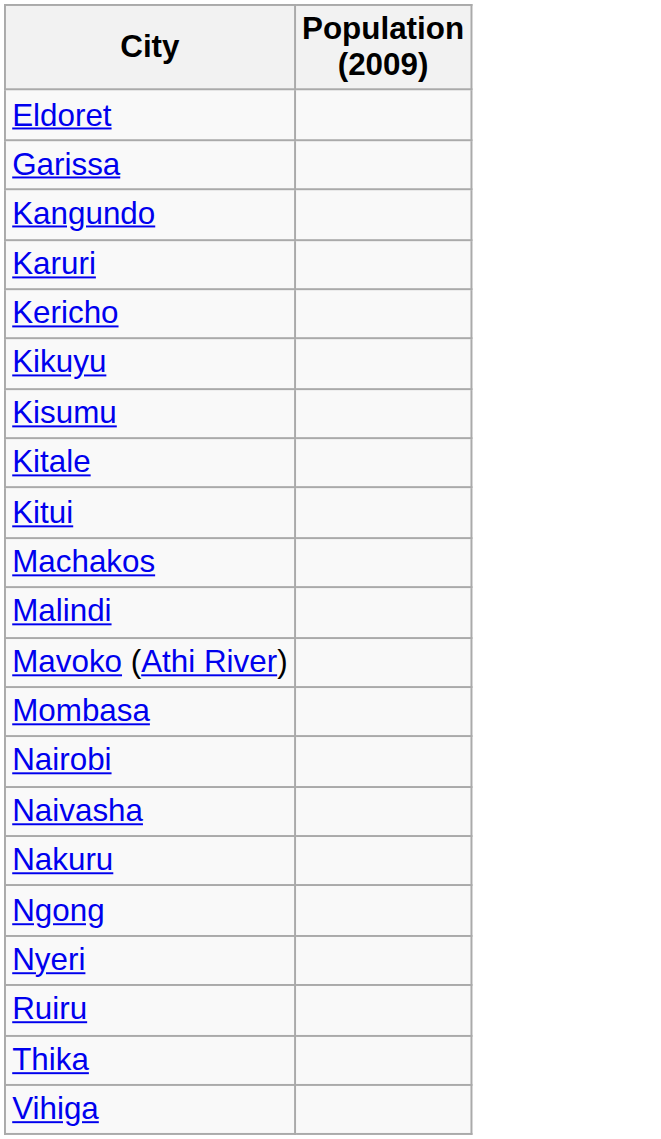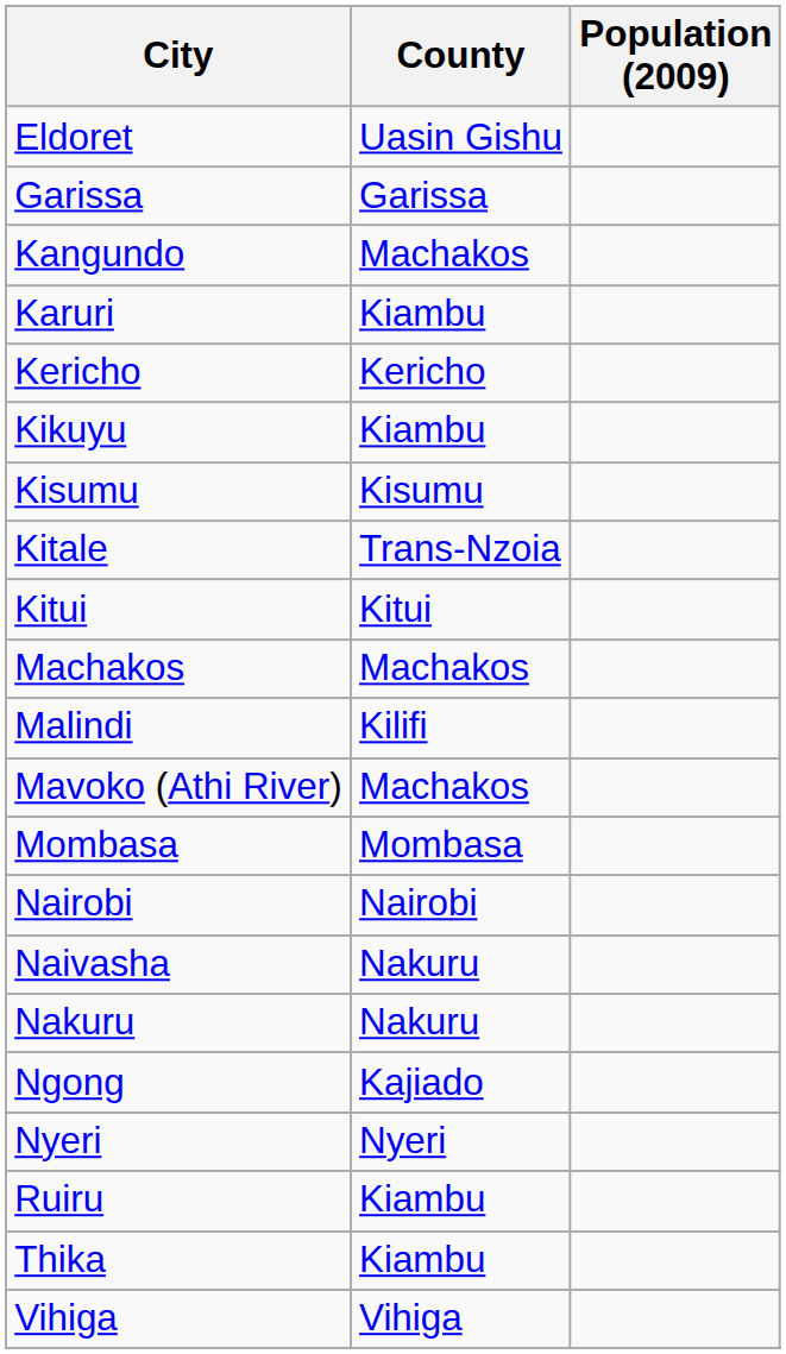+ column: County | Uasin Gishu | Garissa | Machakos | Kiambu | Kericho | Kiambu | Kisumu | Trans-Nzoia | Kitui | Machakos | Kilifi | Machakos | Mombasa | Nairobi | Nakuru | Nakuru | Kajiado | Nyeri | Kiambu | Kiambu | Vihiga
